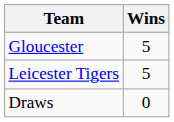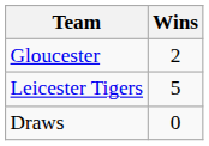Gloucester | Wins: 5 -> 2
